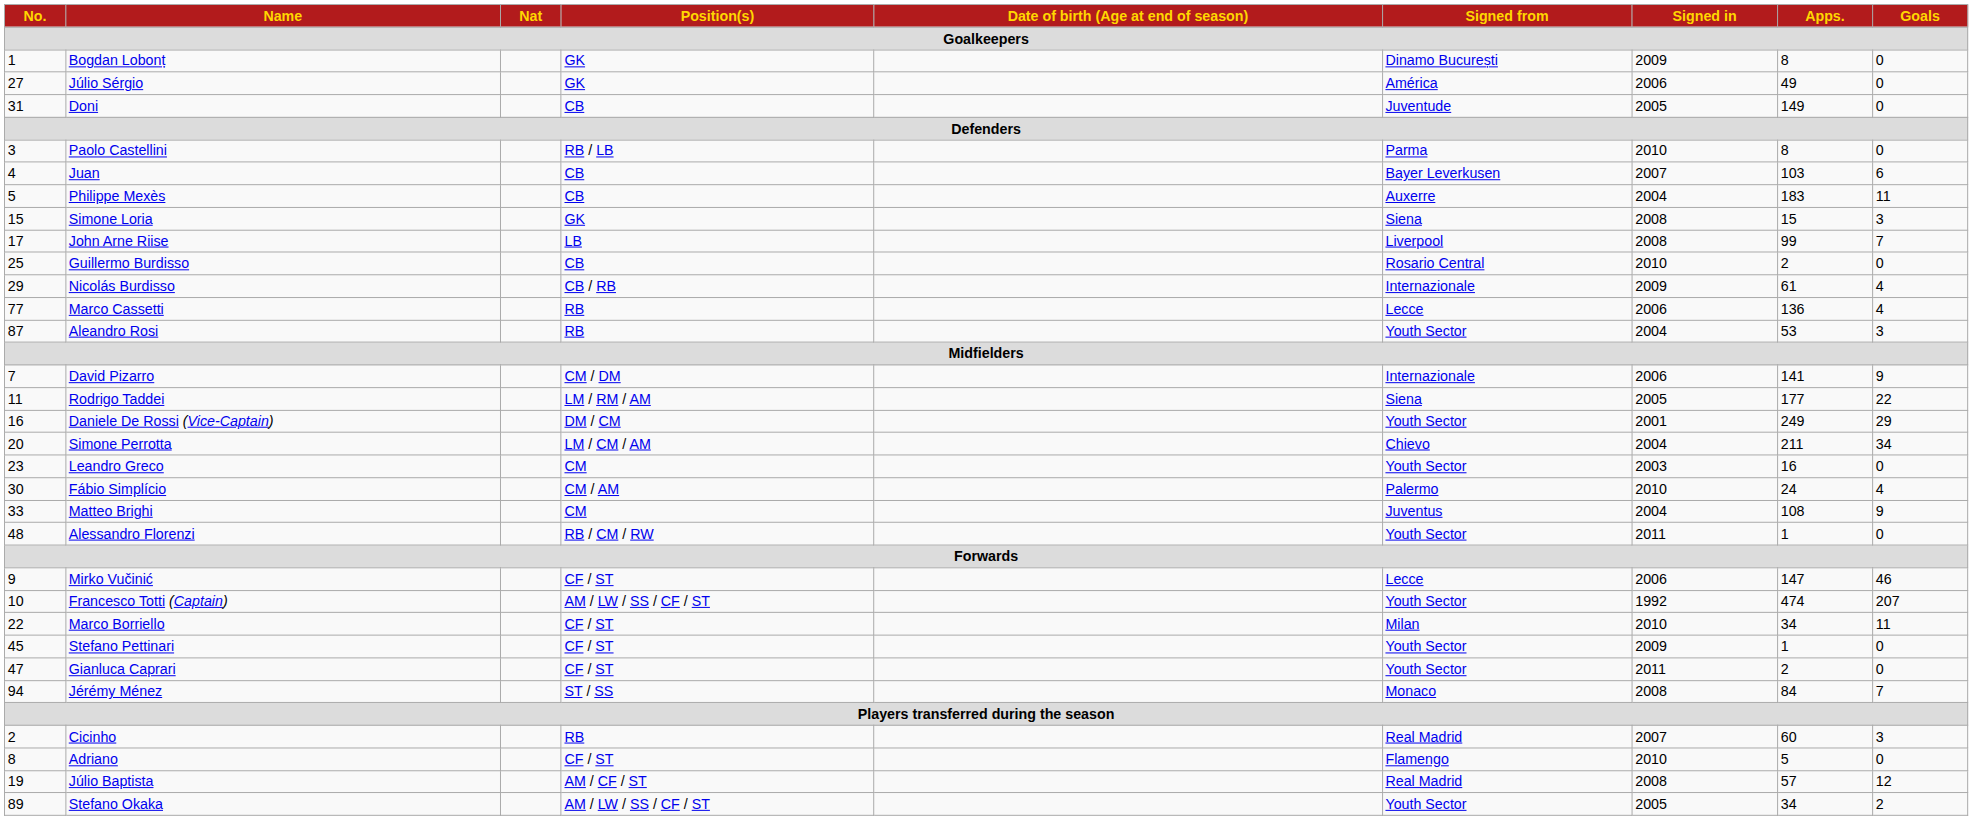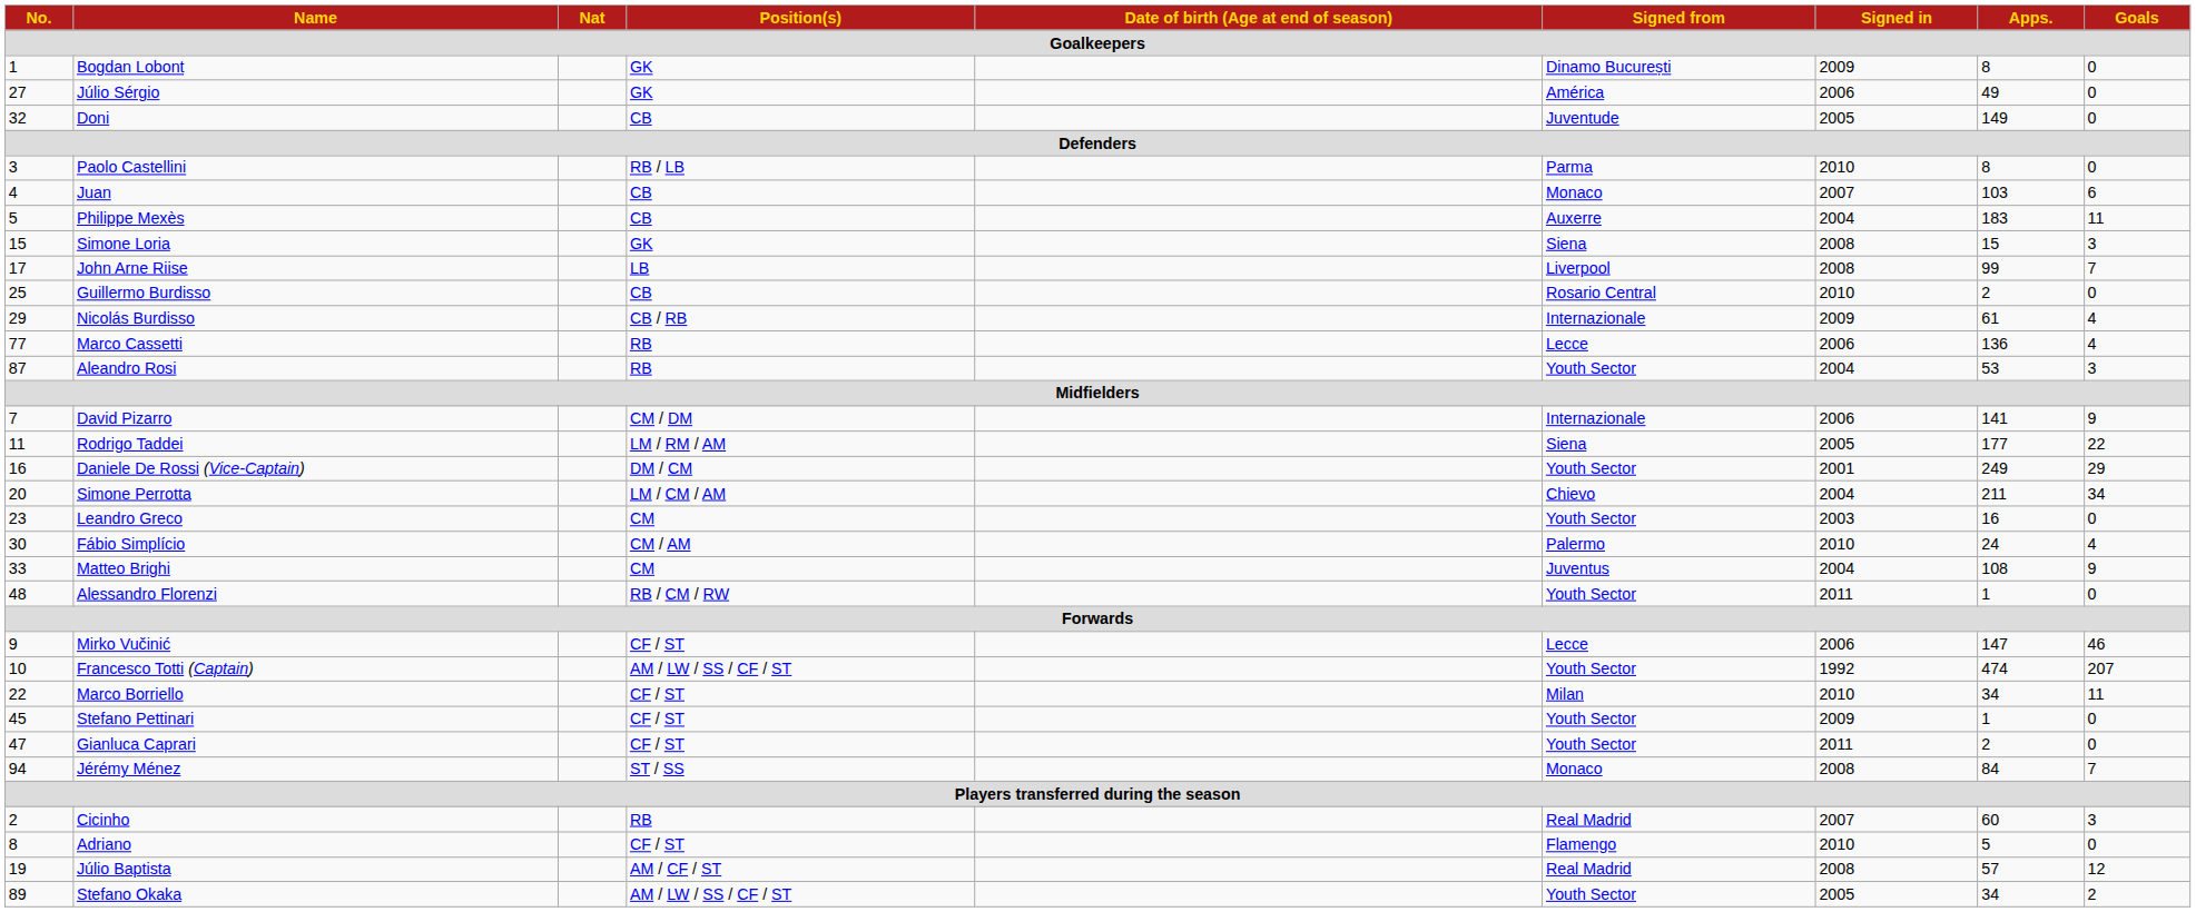Doni | No.: 31 -> 32
Juan | Signed from: Bayer Leverkusen -> Monaco
